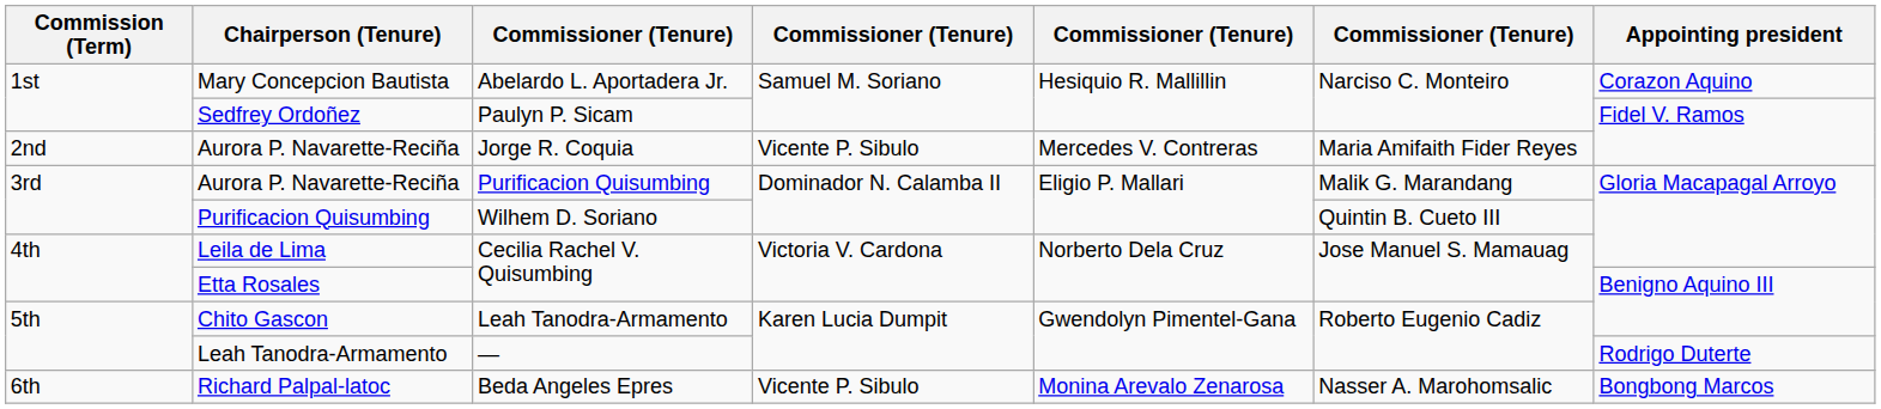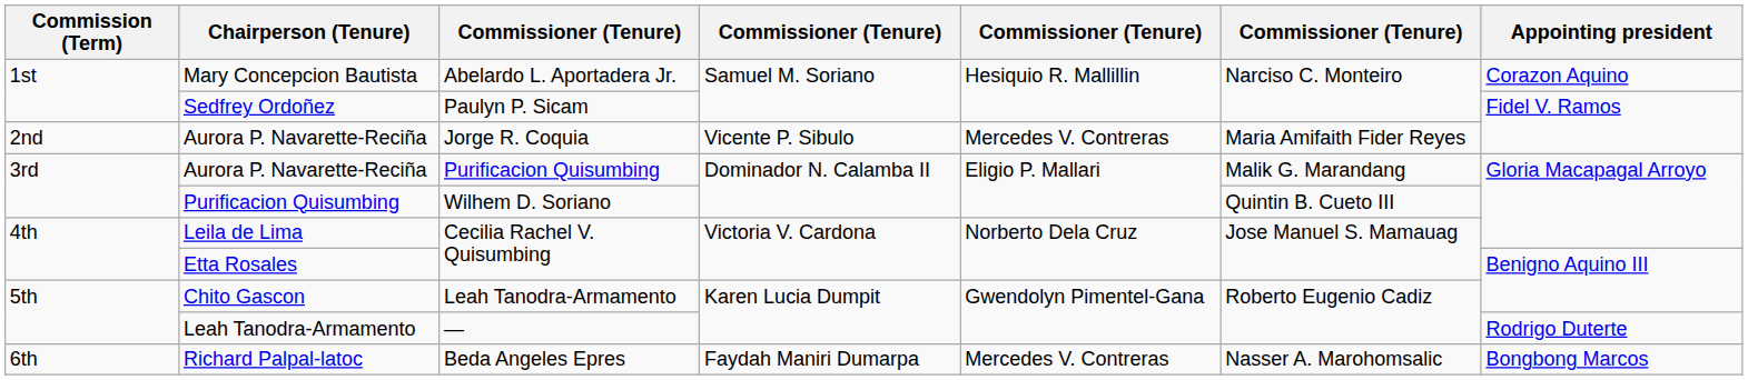Richard Palpal-latoc | column 4: Vicente P. Sibulo -> Faydah Maniri Dumarpa
Richard Palpal-latoc | column 5: Monina Arevalo Zenarosa -> Mercedes V. Contreras
